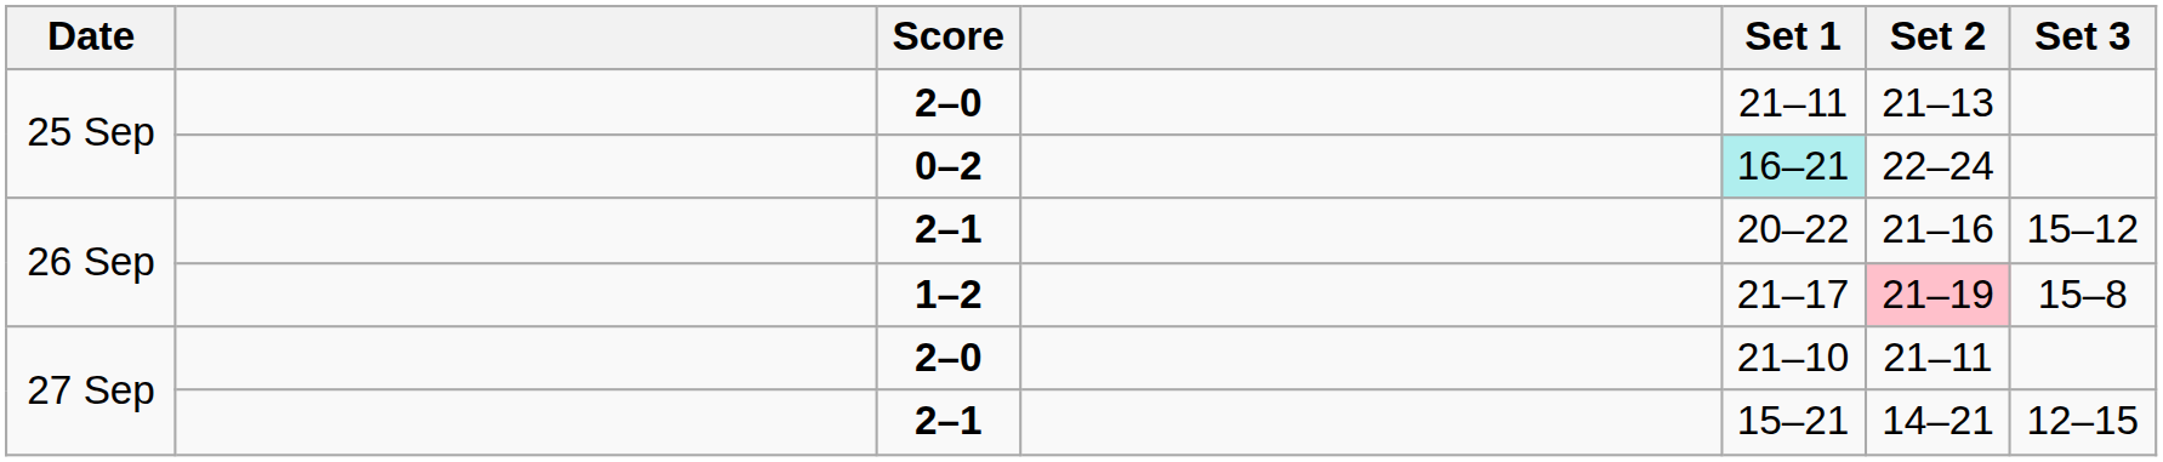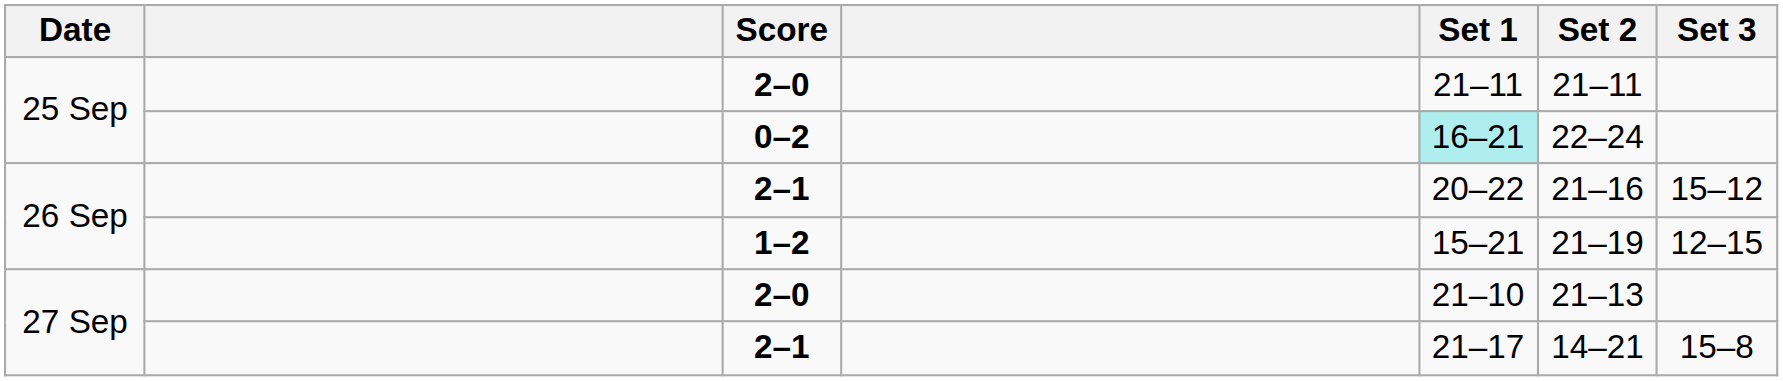25 Sep / 2–0 | Set 2: 21–13 -> 21–11
1–2 | Set 1: 21–17 -> 15–21
1–2 | Set 2: pink background -> no background
1–2 | Set 3: 15–8 -> 12–15
27 Sep / 2–0 | Set 2: 21–11 -> 21–13
27 Sep / 2–1 | Set 1: 15–21 -> 21–17
27 Sep / 2–1 | Set 3: 12–15 -> 15–8
